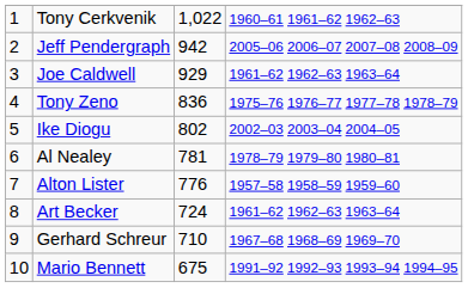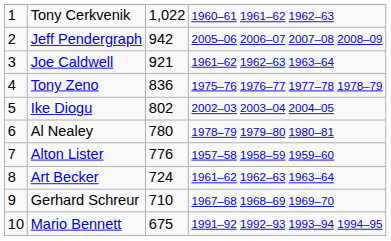Joe Caldwell | column 3: 929 -> 921
Al Nealey | column 3: 781 -> 780
